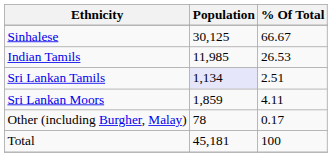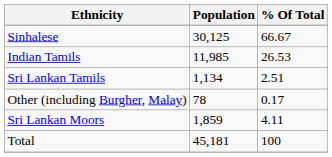Sri Lankan Tamils | Population: lavender background -> no background
rows swapped: Sri Lankan Moors <-> Other (including Burgher, Malay)
